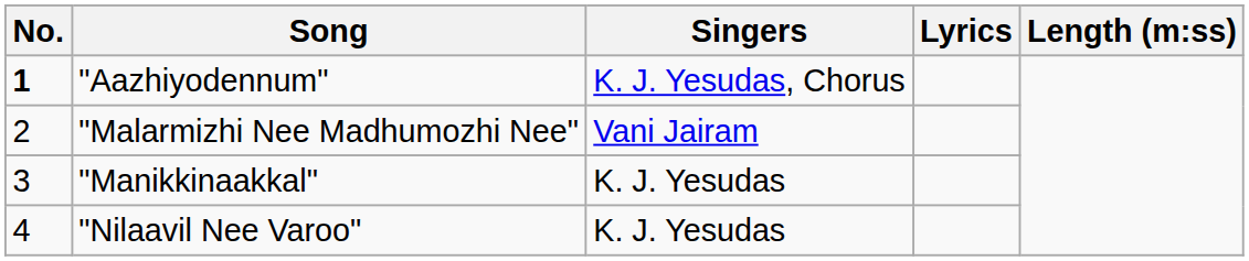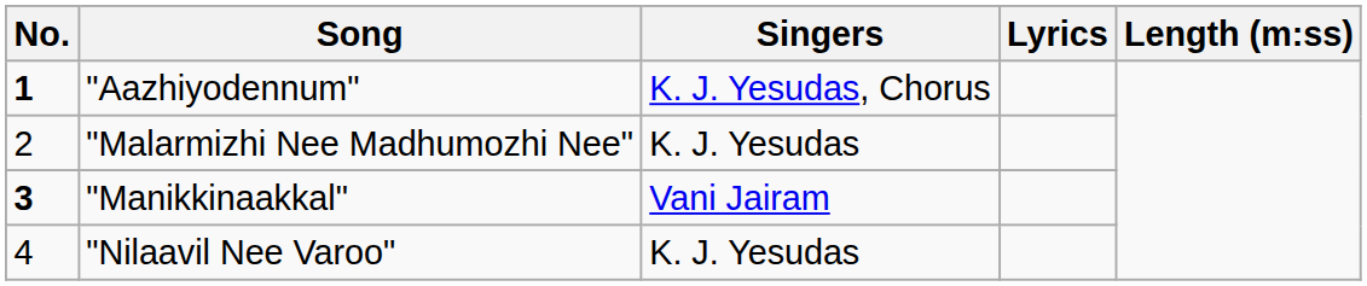"Malarmizhi Nee Madhumozhi Nee" | Singers: Vani Jairam -> K. J. Yesudas
"Manikkinaakkal" | No.: normal -> bold
"Manikkinaakkal" | Singers: K. J. Yesudas -> Vani Jairam
